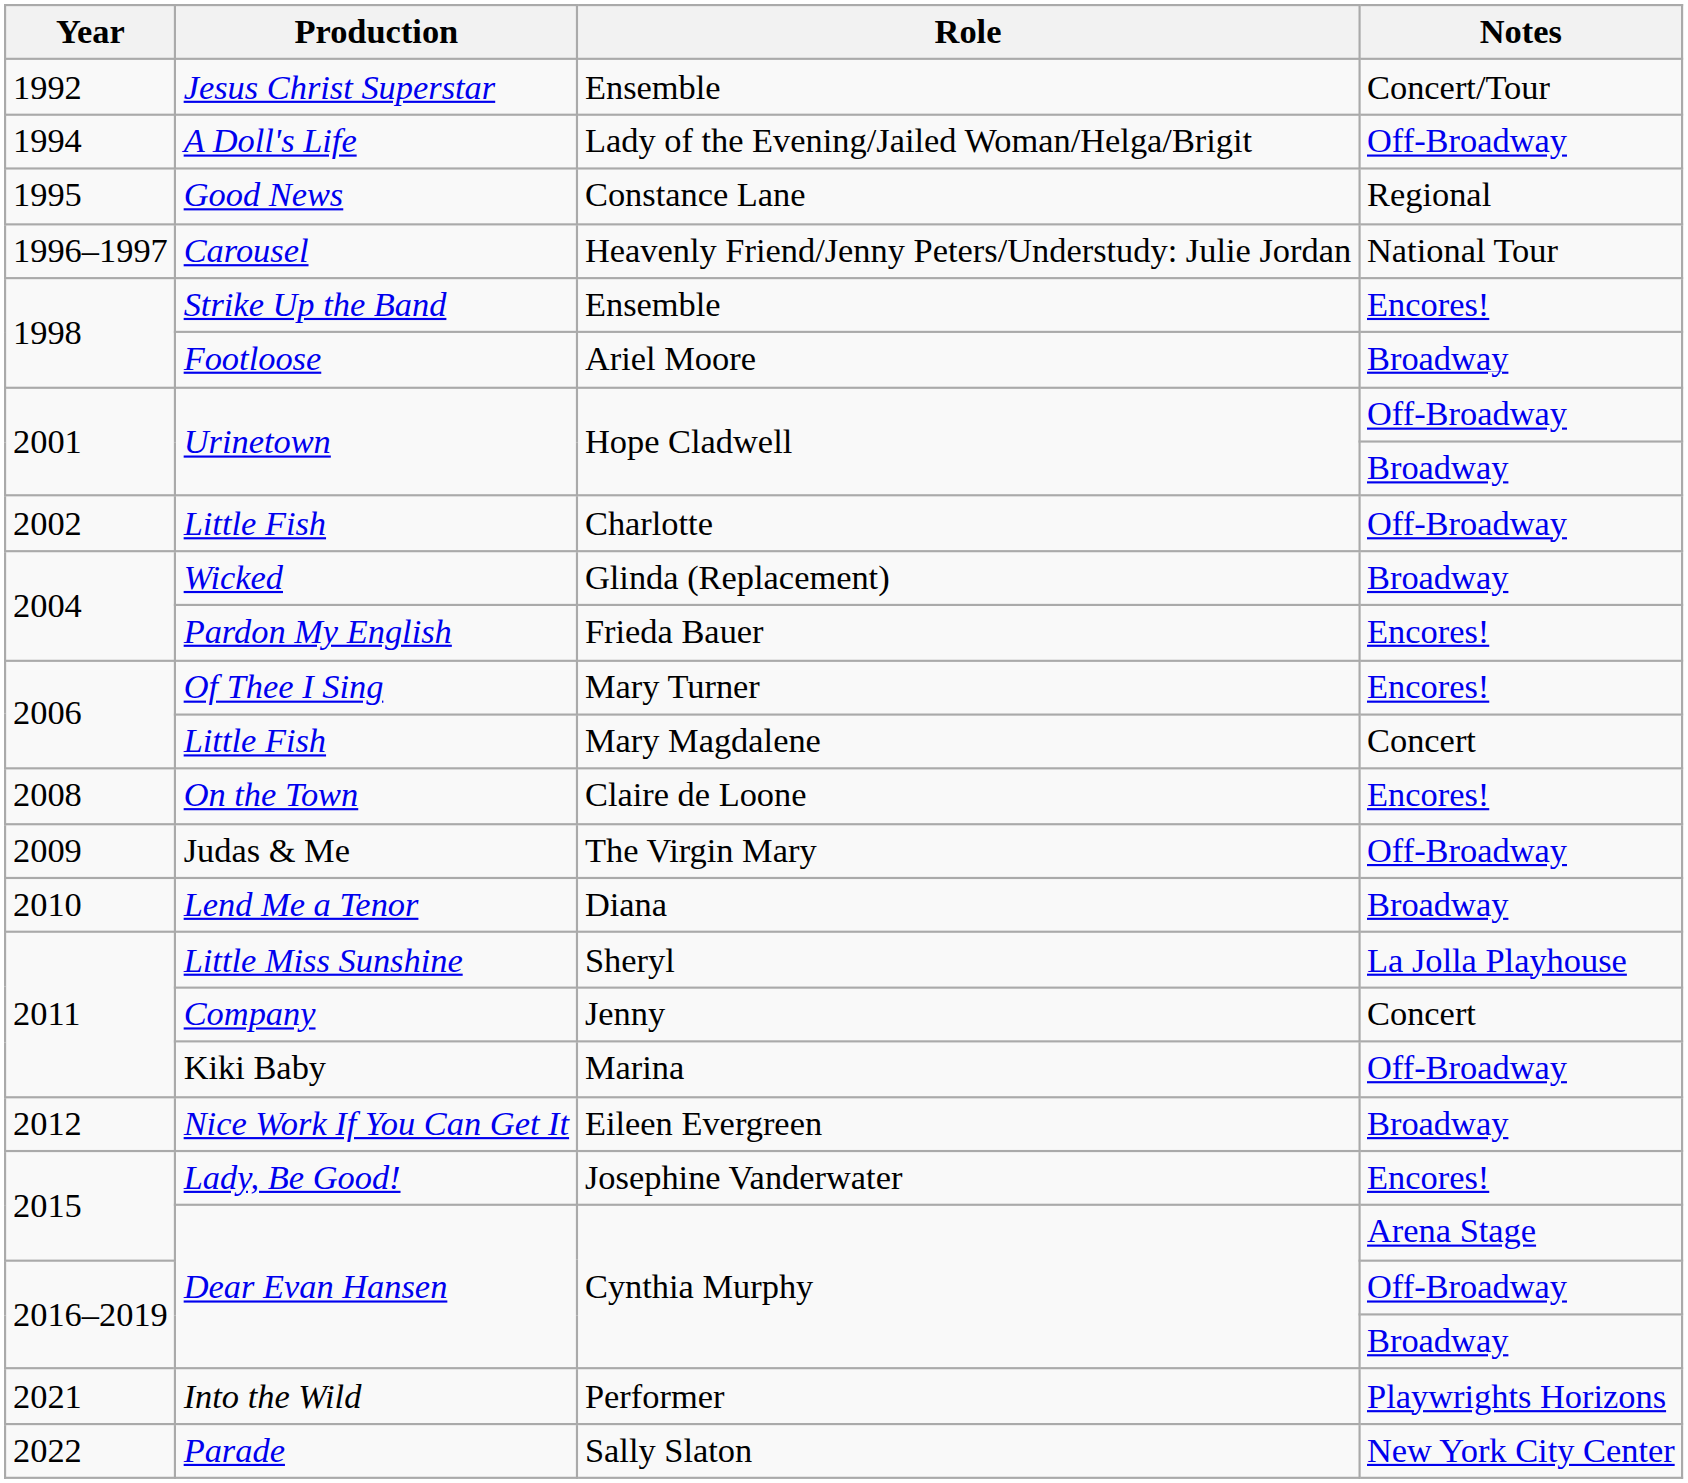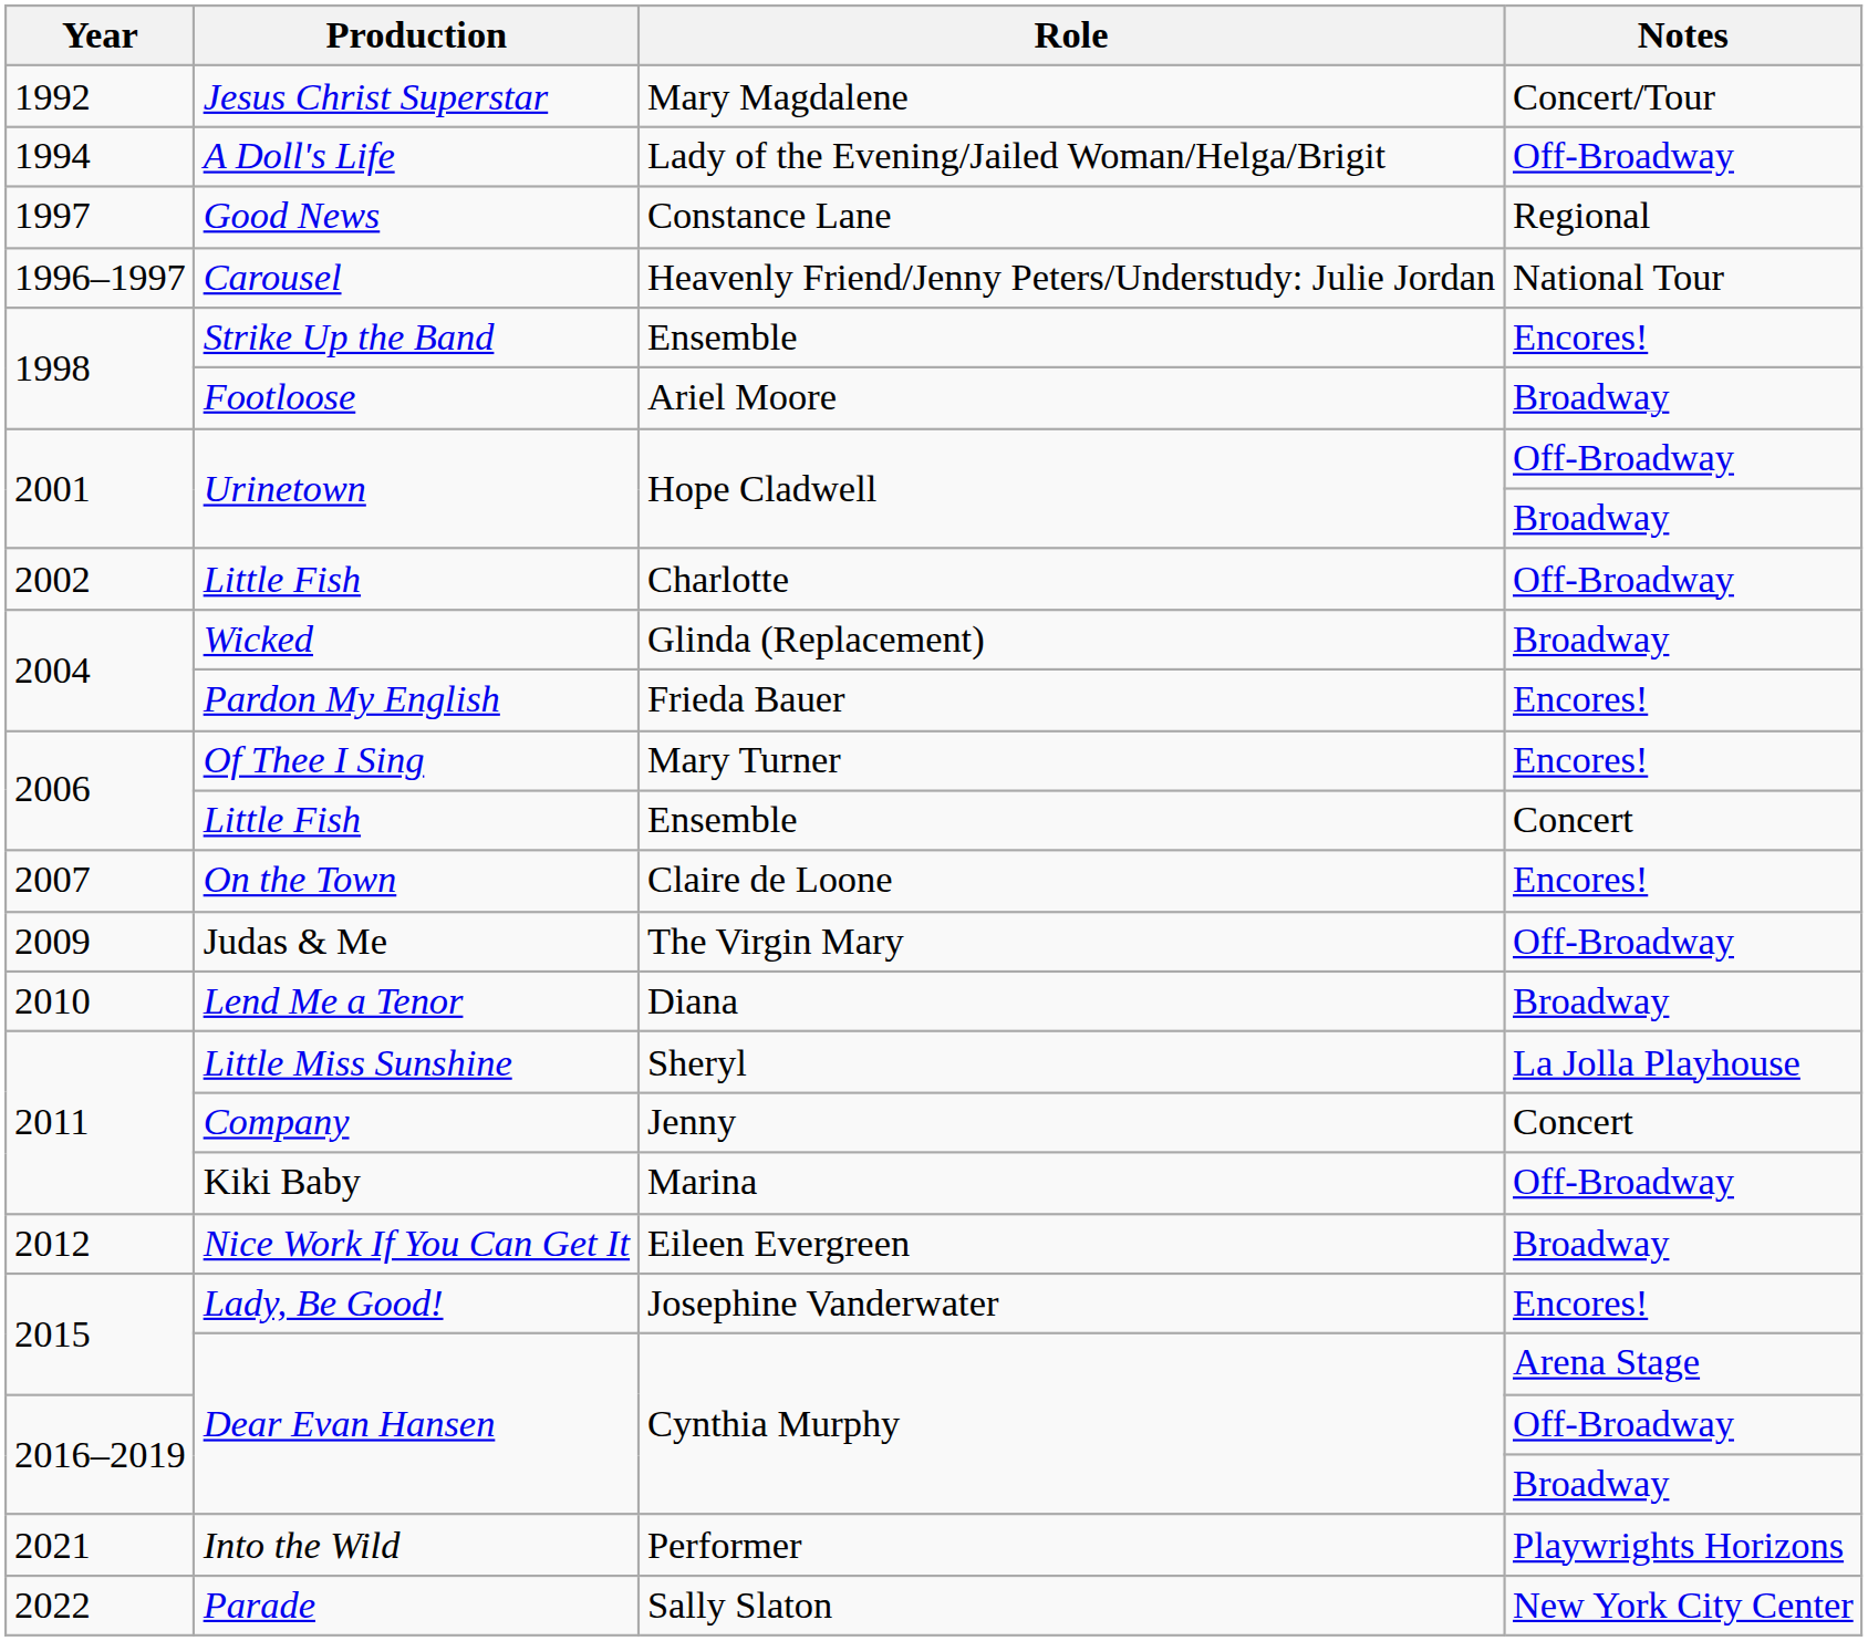Jesus Christ Superstar | Role: Ensemble -> Mary Magdalene
Good News | Year: 1995 -> 1997
Little Fish / Concert | Role: Mary Magdalene -> Ensemble
On the Town | Year: 2008 -> 2007
